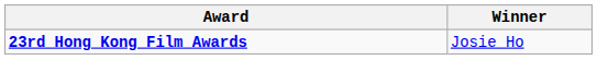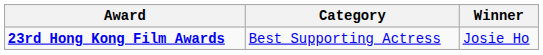+ column: Category | Best Supporting Actress
